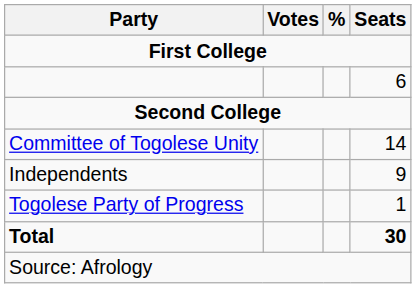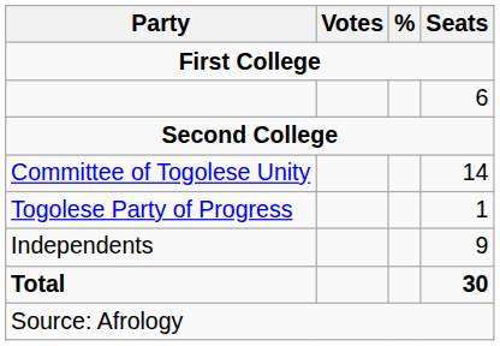rows swapped: Togolese Party of Progress <-> Independents
